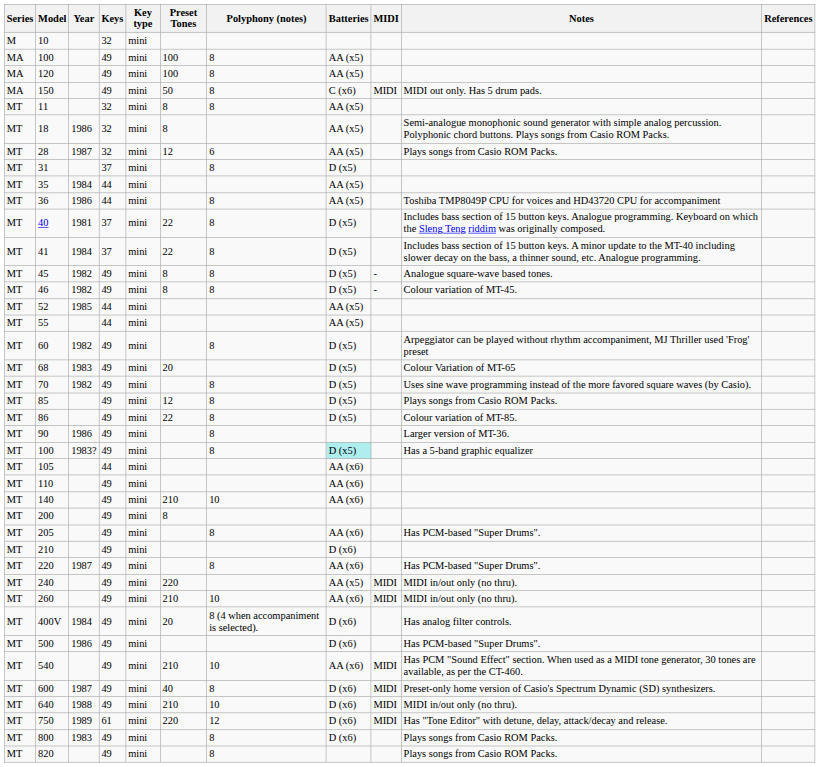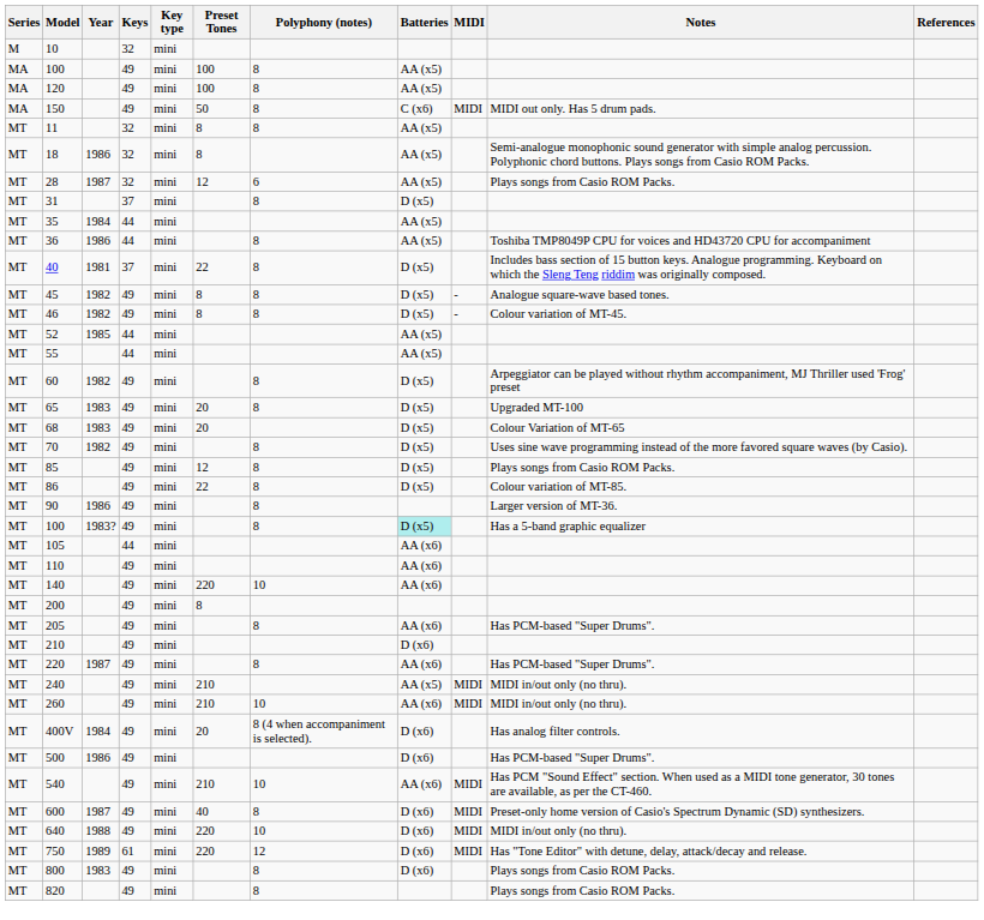- row: MT | 41 | 1984 | 37 | mini | 22 | 8 | D (x5) | Includes bass section of 15 button keys. A minor update to the MT-40 including slower decay on the bass, a thinner sound, etc. Analogue programming.
+ row: MT | 65 | 1983 | 49 | mini | 20 | 8 | D (x5) | Upgraded MT-100
140 | Preset Tones: 210 -> 220
240 | Preset Tones: 220 -> 210
640 | Preset Tones: 210 -> 220
